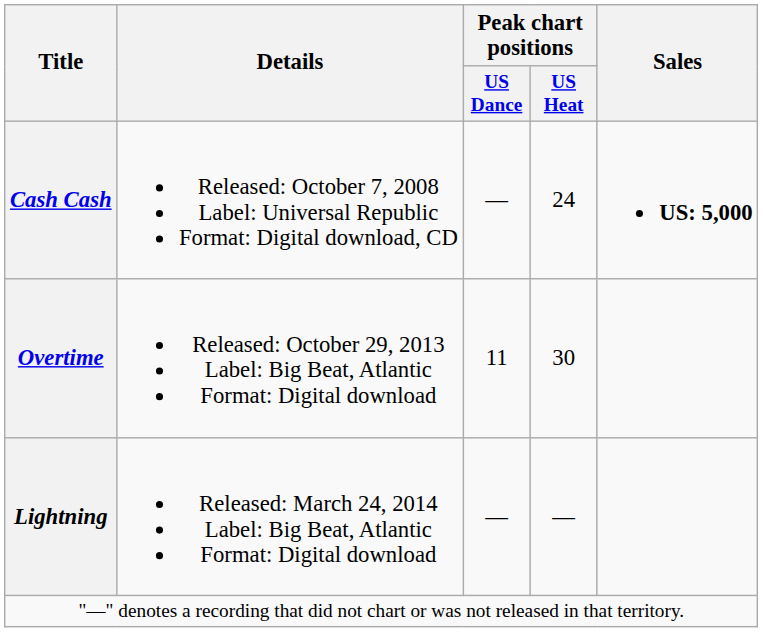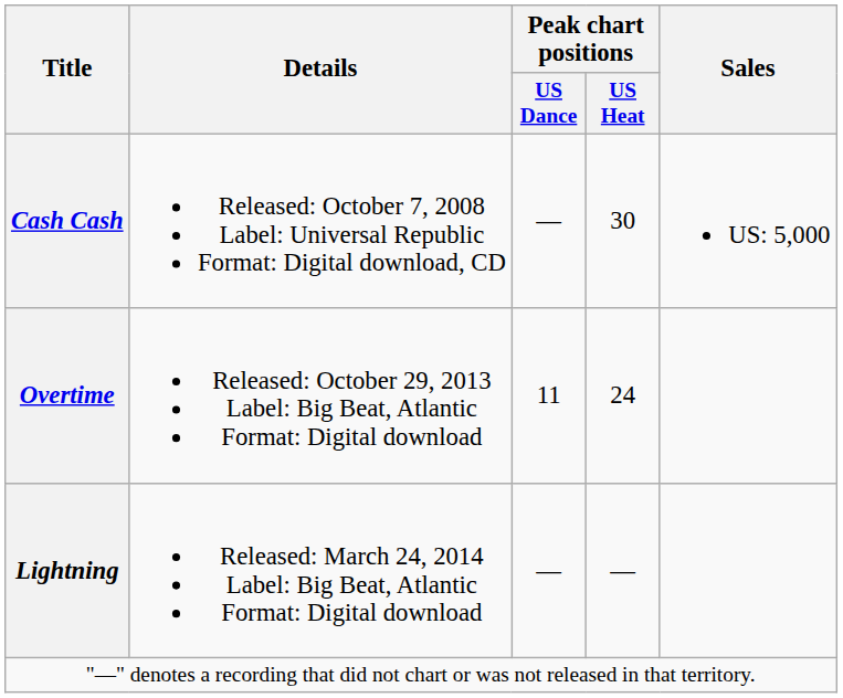Cash Cash | Peak chart positions / US Heat: 24 -> 30
Cash Cash | Sales: bold -> normal
Overtime | Peak chart positions / US Heat: 30 -> 24
